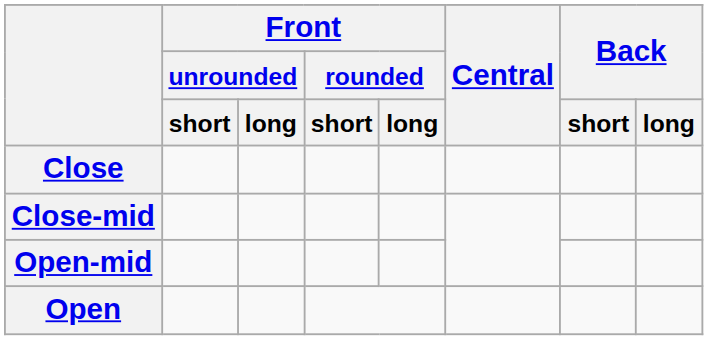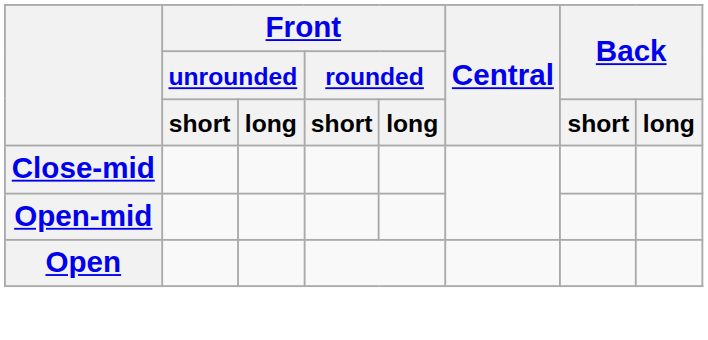- row: Close
